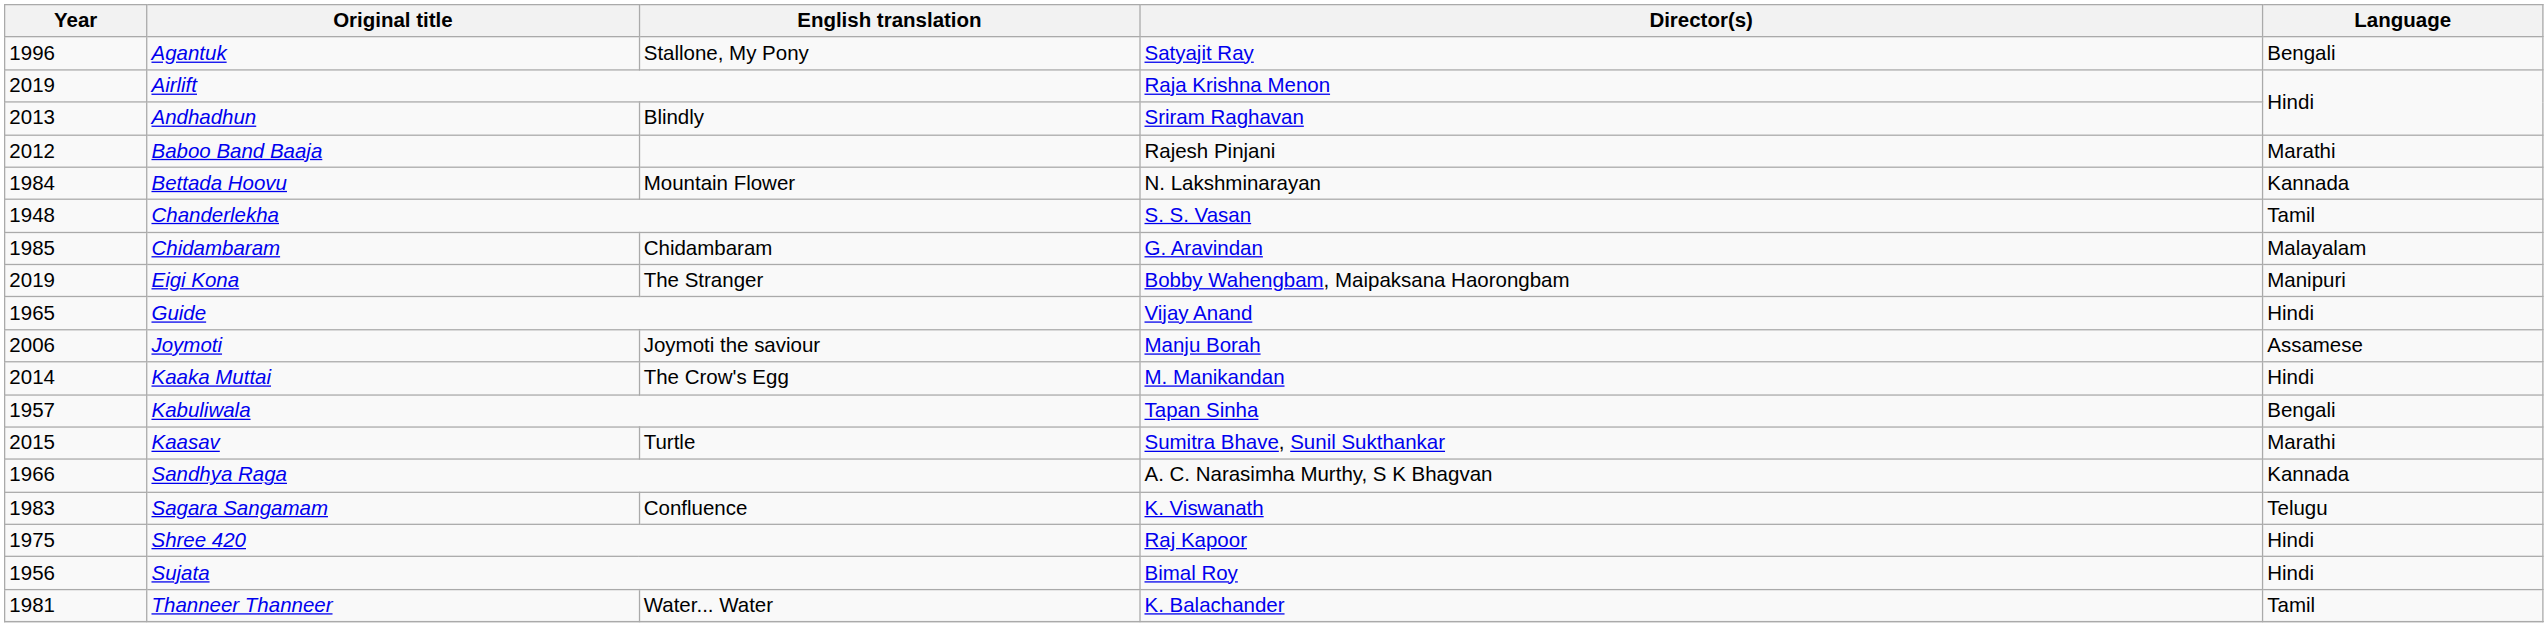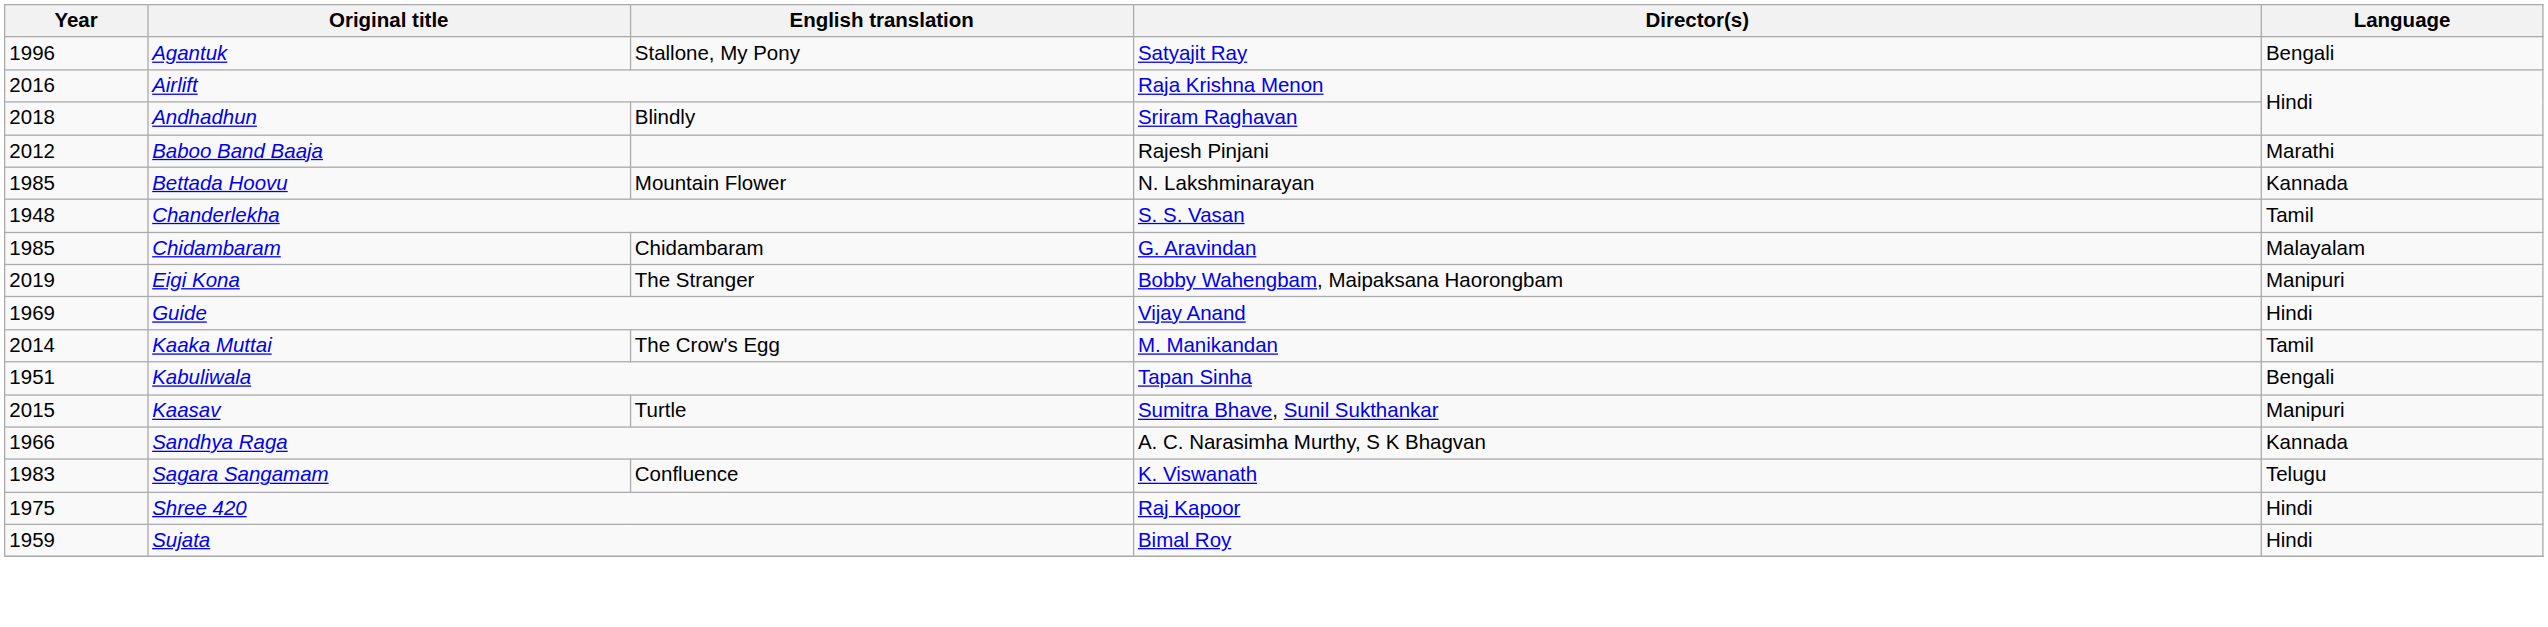Airlift | Year: 2019 -> 2016
Andhadhun | Year: 2013 -> 2018
Bettada Hoovu | Year: 1984 -> 1985
Guide | Year: 1965 -> 1969
- row: 2006 | Joymoti | Joymoti the saviour | Manju Borah | Assamese
Kaaka Muttai | Language: Hindi -> Tamil
Kabuliwala | Year: 1957 -> 1951
Kaasav | Language: Marathi -> Manipuri
Sujata | Year: 1956 -> 1959
- row: 1981 | Thanneer Thanneer | Water... Water | K. Balachander | Tamil
